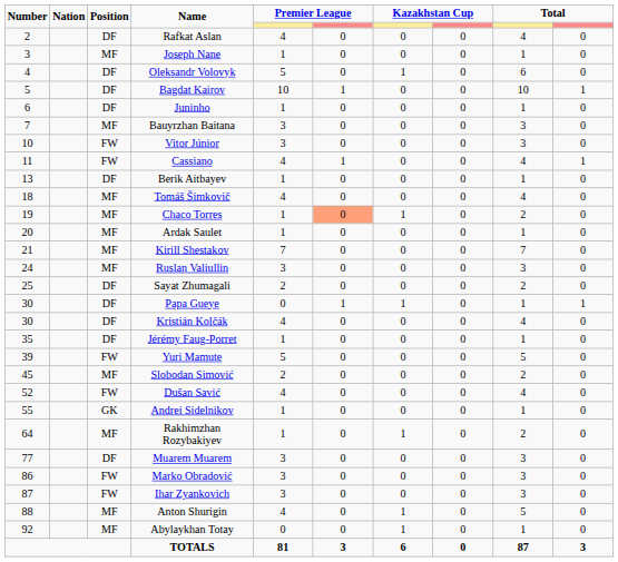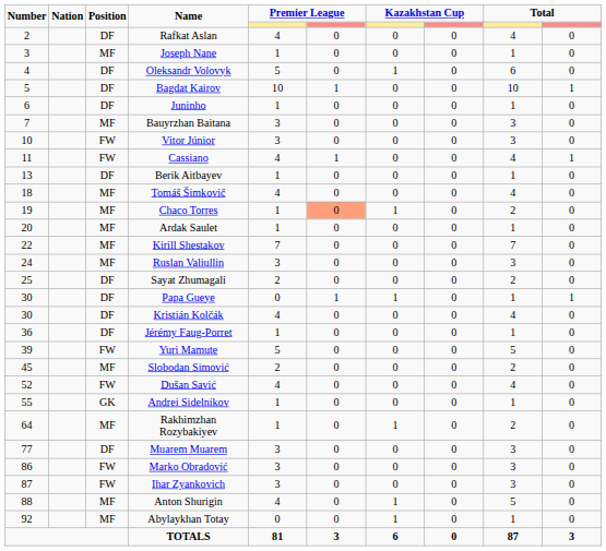Kirill Shestakov | Number: 21 -> 22
Jérémy Faug-Porret | Number: 35 -> 36
